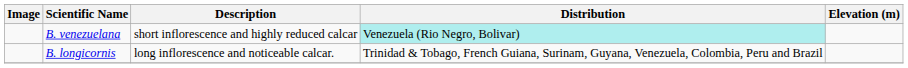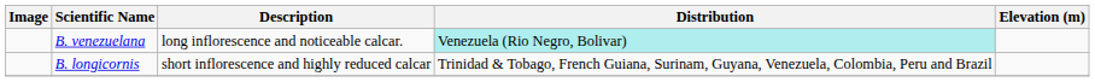B. venezuelana | Description: short inflorescence and highly reduced calcar -> long inflorescence and noticeable calcar.
B. longicornis | Description: long inflorescence and noticeable calcar. -> short inflorescence and highly reduced calcar
